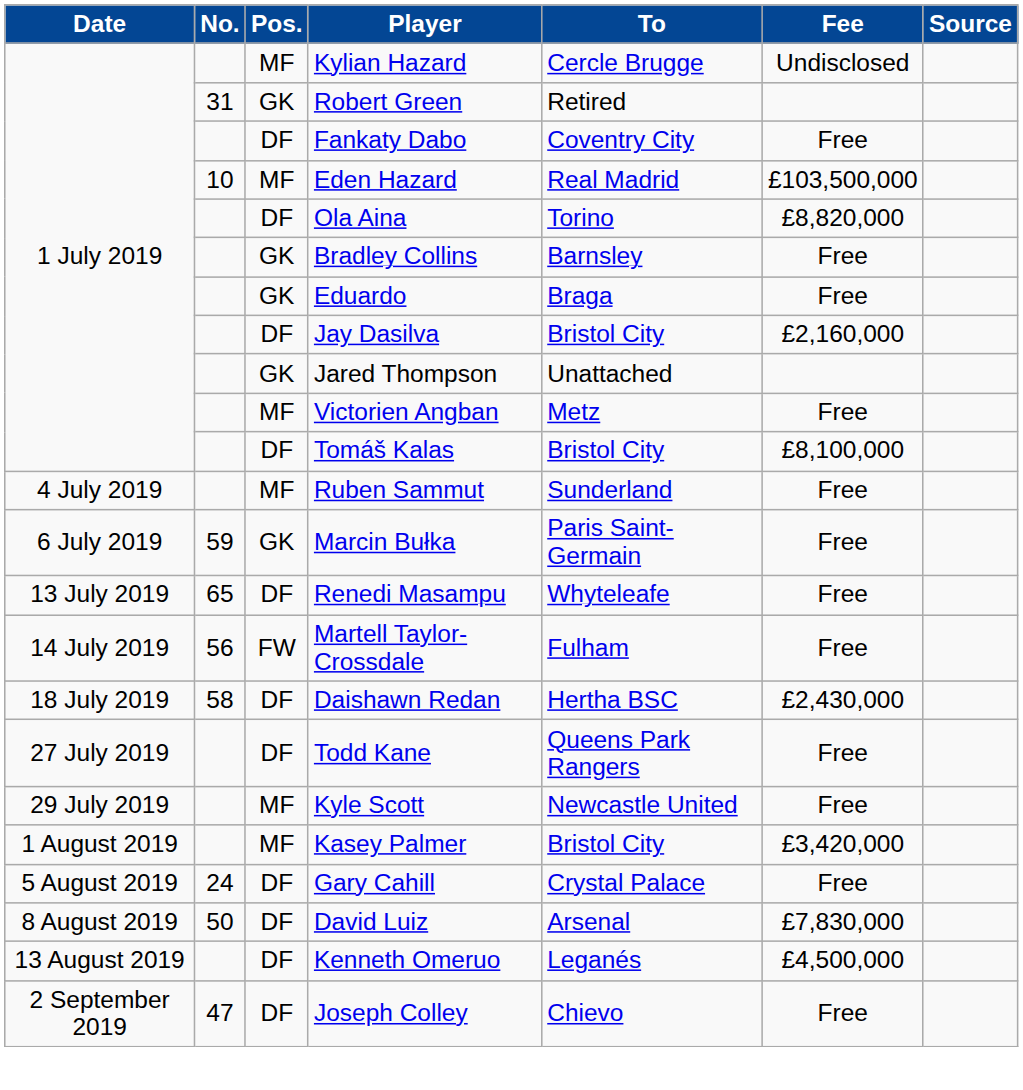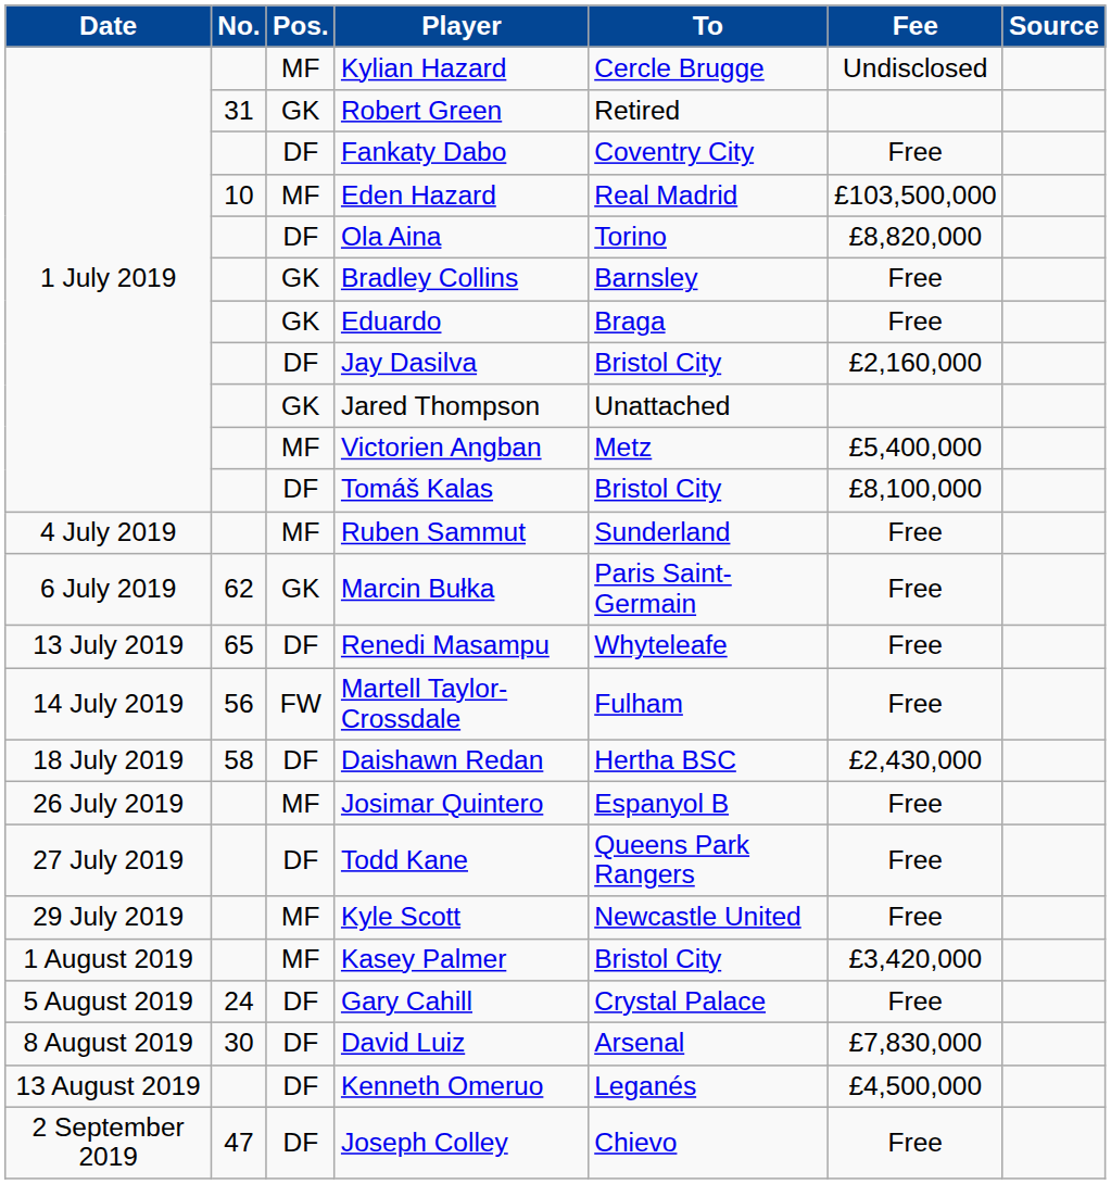Victorien Angban | Fee: Free -> £5,400,000
Marcin Bułka | No.: 59 -> 62
+ row: 26 July 2019 | MF | Josimar Quintero | Espanyol B | Free
David Luiz | No.: 50 -> 30
